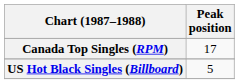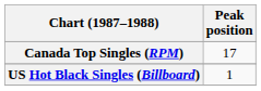US Hot Black Singles (Billboard) | Peak position: 5 -> 1
